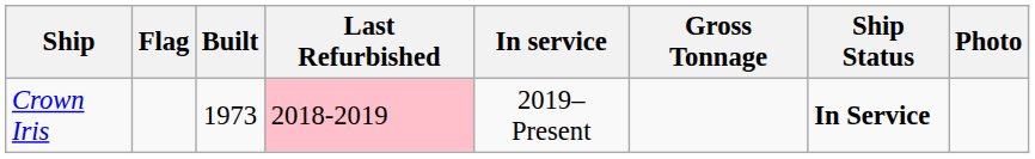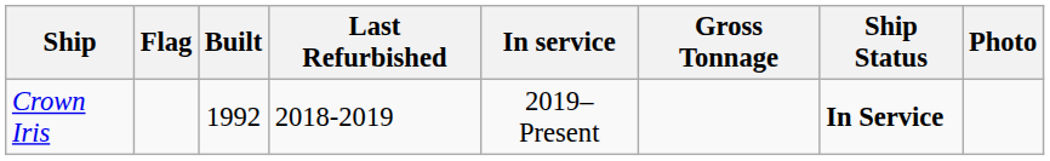Crown Iris | Built: 1973 -> 1992
Crown Iris | Last Refurbished: pink background -> no background
